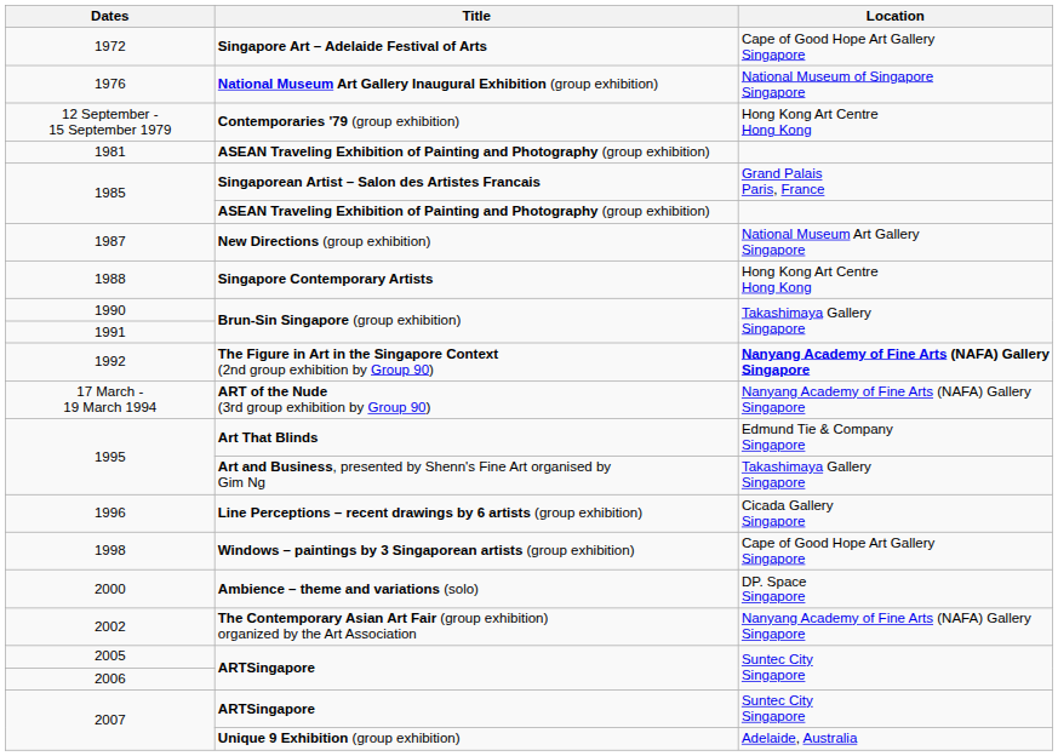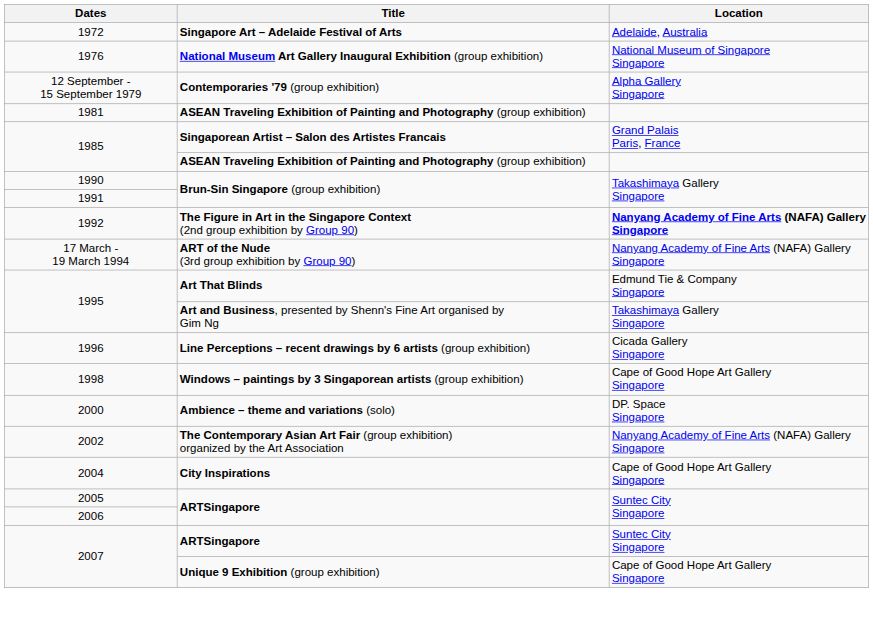1972 | Location: Cape of Good Hope Art Gallery Singapore -> Adelaide, Australia
12 September - 15 September 1979 | Location: Hong Kong Art Centre Hong Kong -> Alpha Gallery Singapore
- row: 1987 | New Directions (group exhibition) | National Museum Art Gallery Singapore
- row: 1988 | Singapore Contemporary Artists | Hong Kong Art Centre Hong Kong
+ row: 2004 | City Inspirations | Cape of Good Hope Art Gallery Singapore
2007 / Unique 9 Exhibition (group exhibition) | Location: Adelaide, Australia -> Cape of Good Hope Art Gallery Singapore
